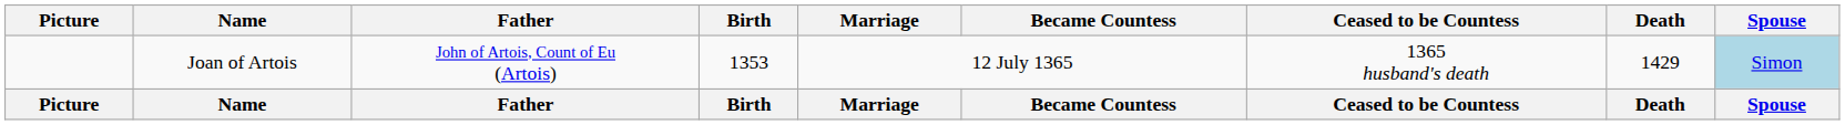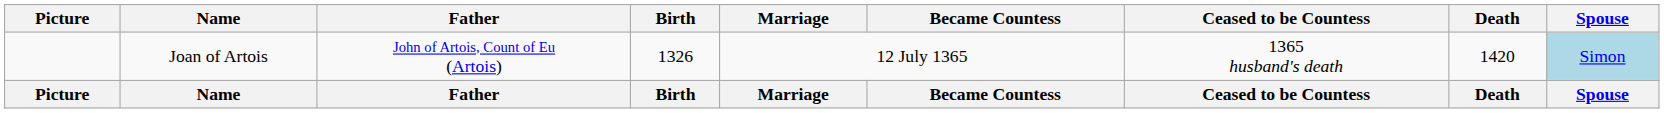Joan of Artois | Birth: 1353 -> 1326
Joan of Artois | Death: 1429 -> 1420
